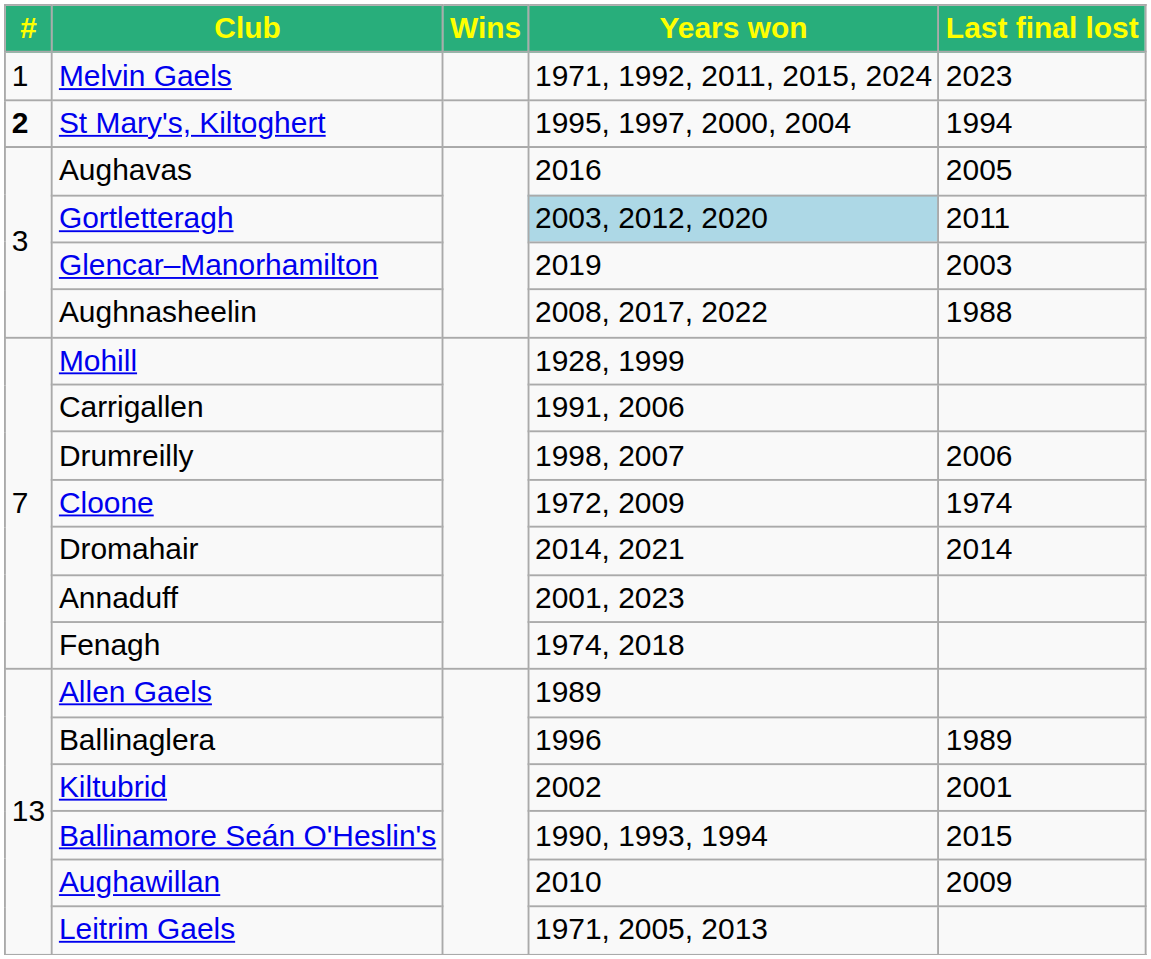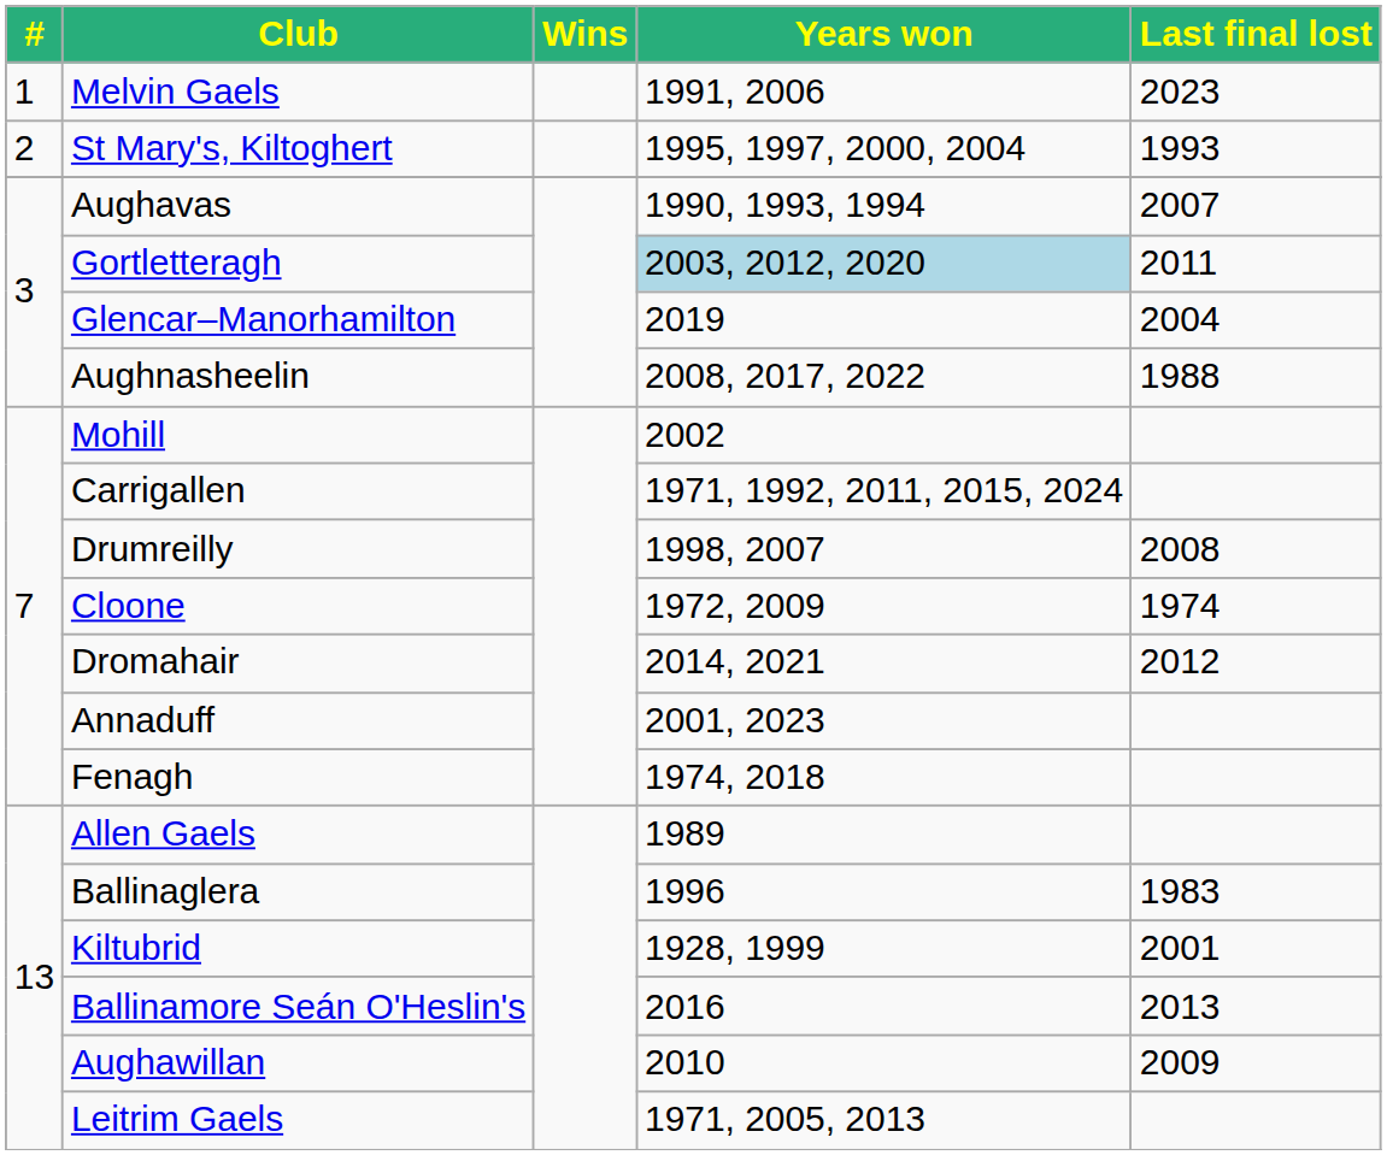Melvin Gaels | Years won: 1971, 1992, 2011, 2015, 2024 -> 1991, 2006
St Mary's, Kiltoghert | #: bold -> normal
St Mary's, Kiltoghert | Last final lost: 1994 -> 1993
Aughavas | Years won: 2016 -> 1990, 1993, 1994
Aughavas | Last final lost: 2005 -> 2007
Glencar–Manorhamilton | Last final lost: 2003 -> 2004
Mohill | Years won: 1928, 1999 -> 2002
Carrigallen | Years won: 1991, 2006 -> 1971, 1992, 2011, 2015, 2024
Drumreilly | Last final lost: 2006 -> 2008
Dromahair | Last final lost: 2014 -> 2012
Ballinaglera | Last final lost: 1989 -> 1983
Kiltubrid | Years won: 2002 -> 1928, 1999
Ballinamore Seán O'Heslin's | Years won: 1990, 1993, 1994 -> 2016
Ballinamore Seán O'Heslin's | Last final lost: 2015 -> 2013
